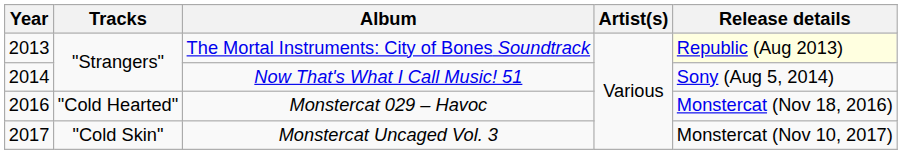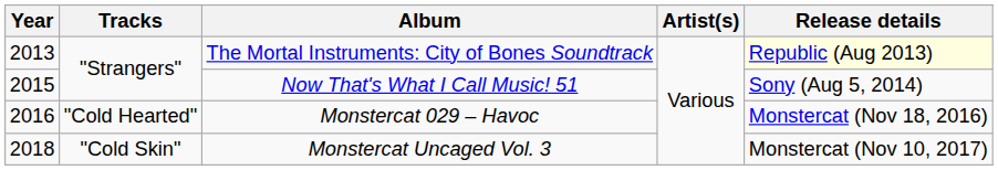Now That's What I Call Music! 51 | Year: 2014 -> 2015
Monstercat Uncaged Vol. 3 | Year: 2017 -> 2018
